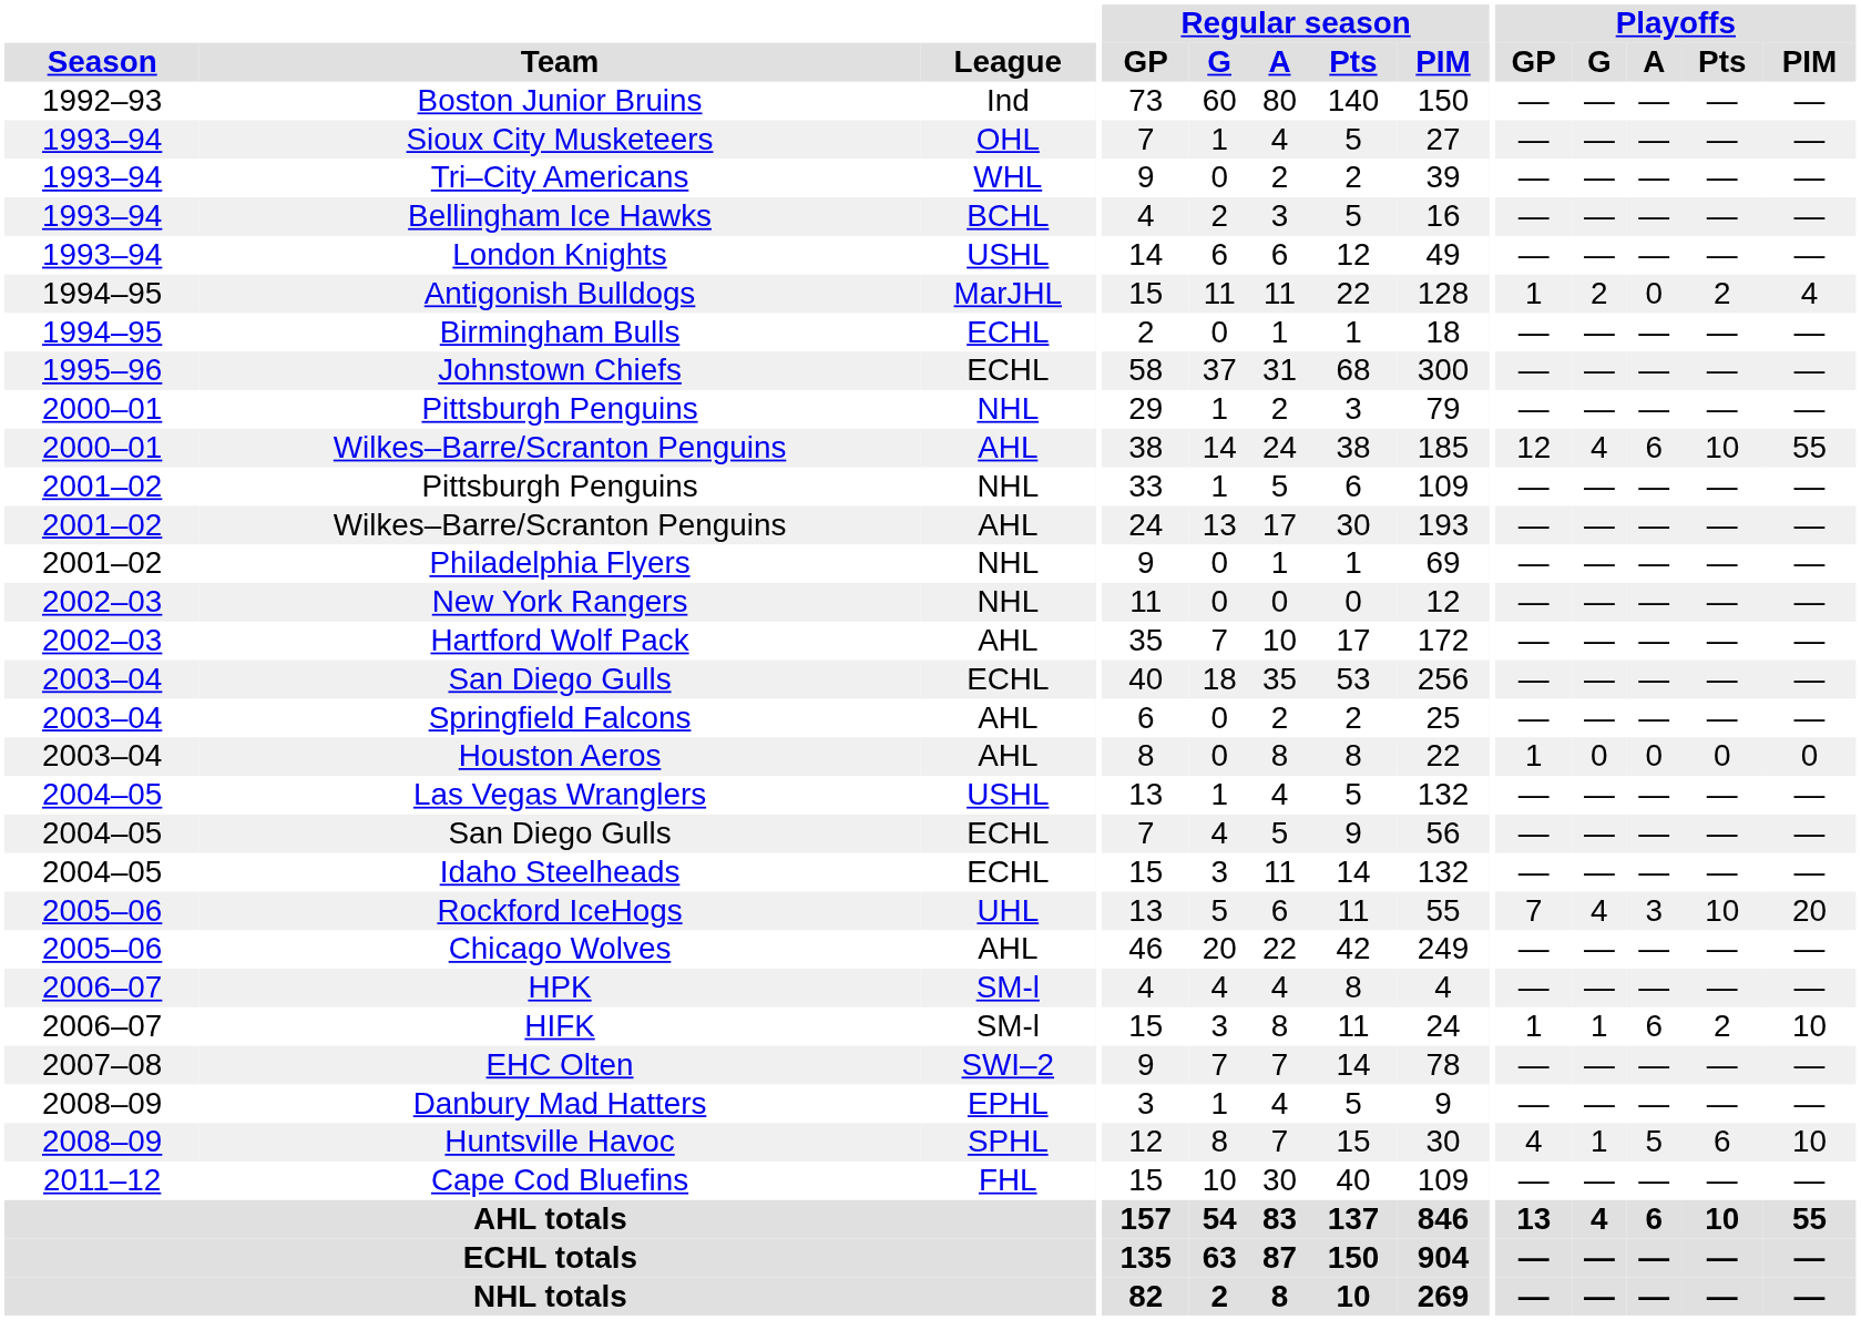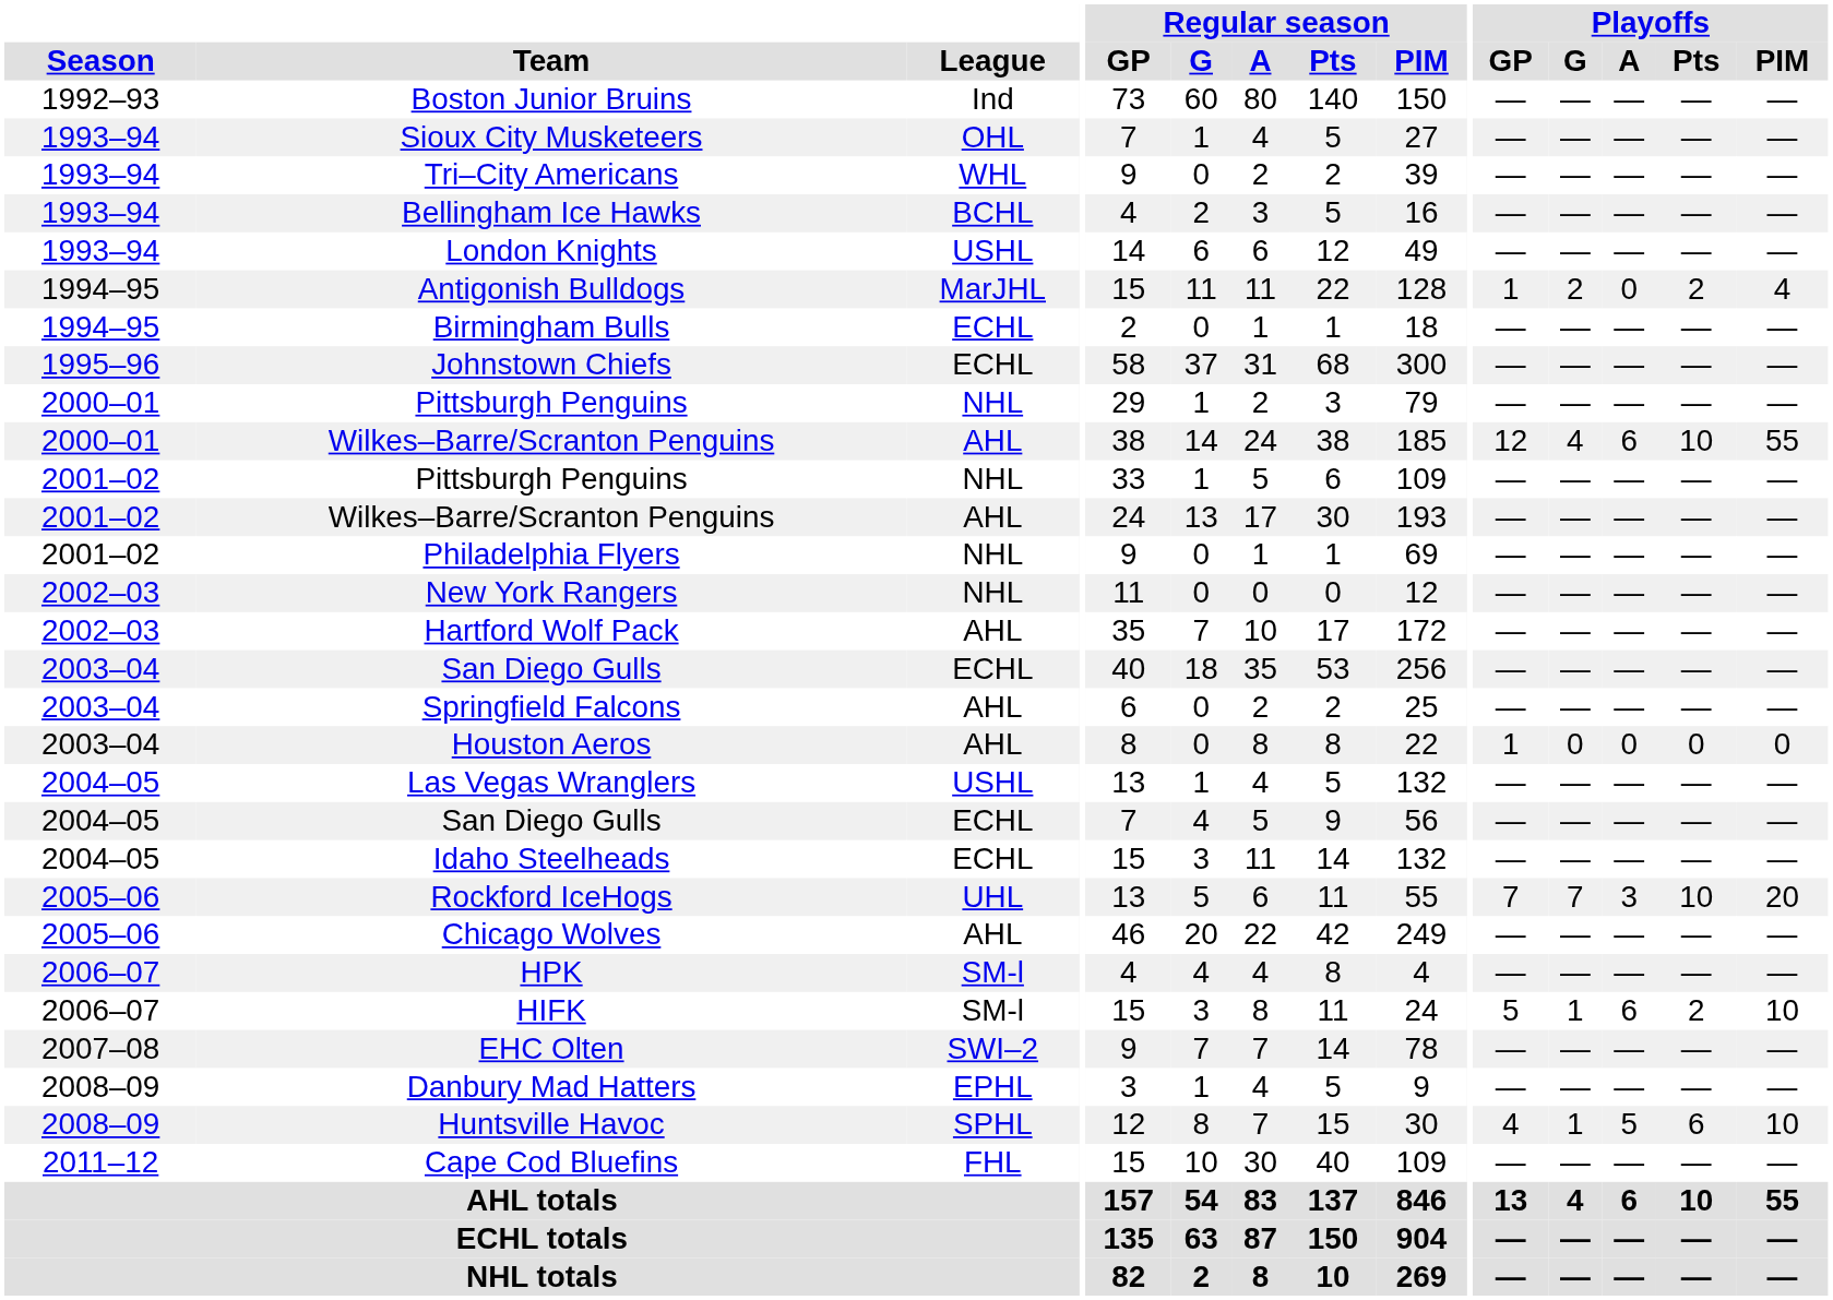Rockford IceHogs | Playoffs / G: 4 -> 7
HIFK | Playoffs / GP: 1 -> 5
